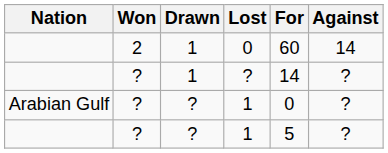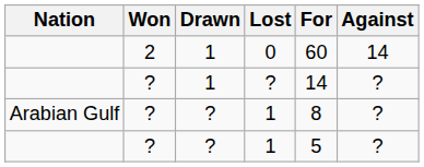Arabian Gulf / 1 | For: 0 -> 8
